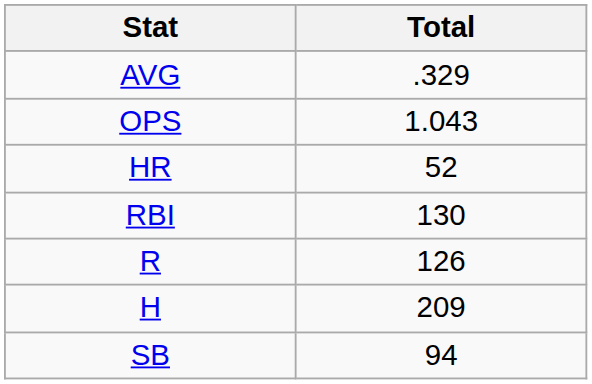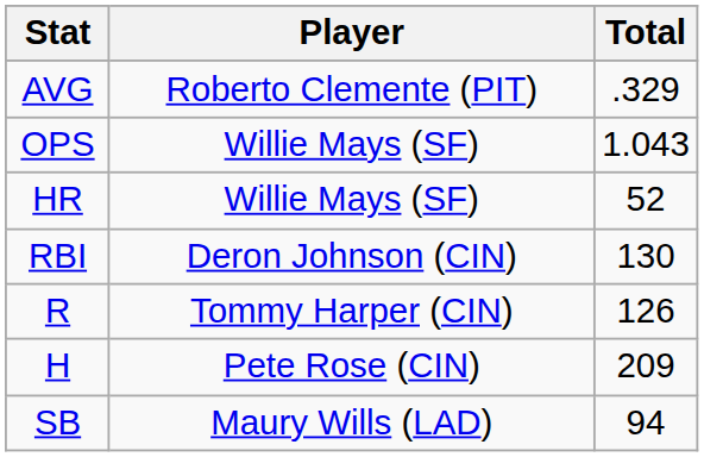+ column: Player | Roberto Clemente (PIT) | Willie Mays (SF) | Willie Mays (SF) | Deron Johnson (CIN) | Tommy Harper (CIN) | Pete Rose (CIN) | Maury Wills (LAD)
